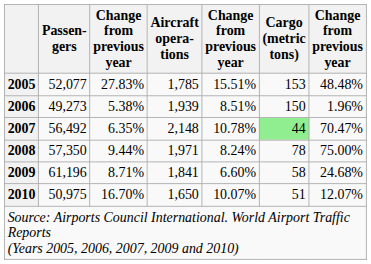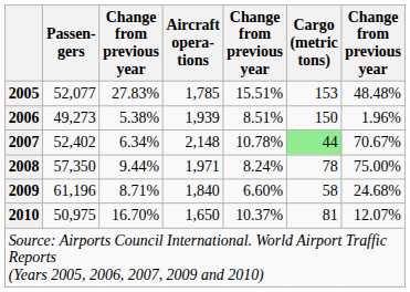2007 | Passen- gers: 56,492 -> 52,402
2007 | column 3: 6.35% -> 6.34%
2007 | column 7: 70.47% -> 70.67%
2009 | Aircraft opera- tions: 1,841 -> 1,840
2010 | column 5: 10.07% -> 10.37%
2010 | Cargo (metric tons): 51 -> 81
